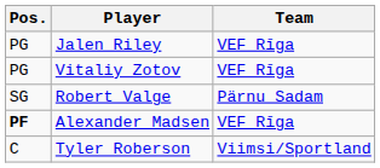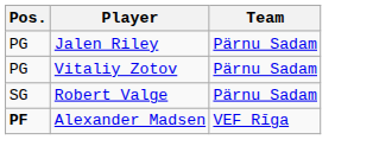Jalen Riley | Team: VEF Rīga -> Pärnu Sadam
Vitaliy Zotov | Team: VEF Rīga -> Pärnu Sadam
- row: C | Tyler Roberson | Viimsi/Sportland
